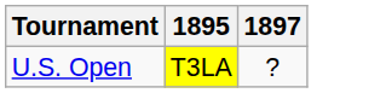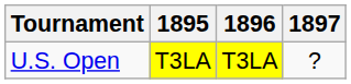+ column: 1896 | T3LA
